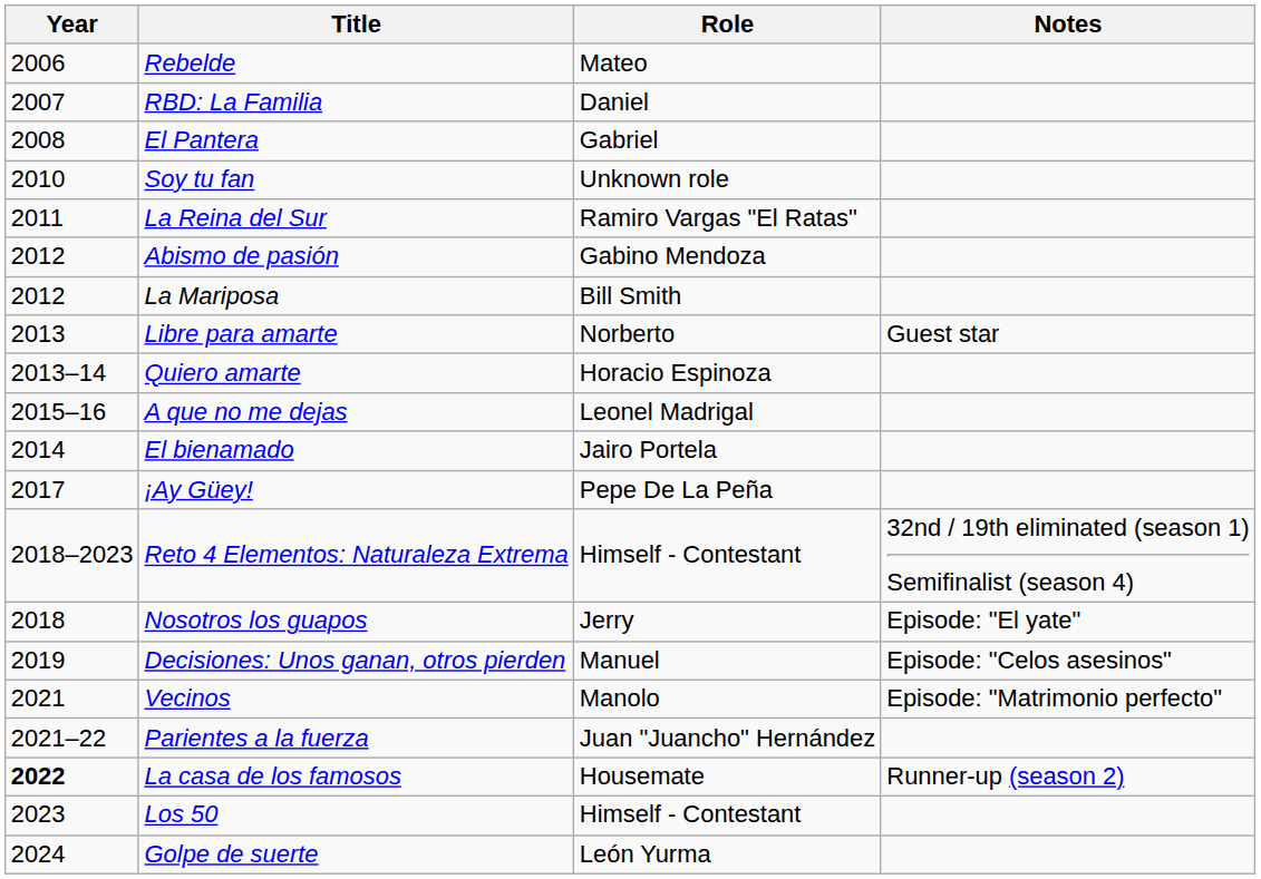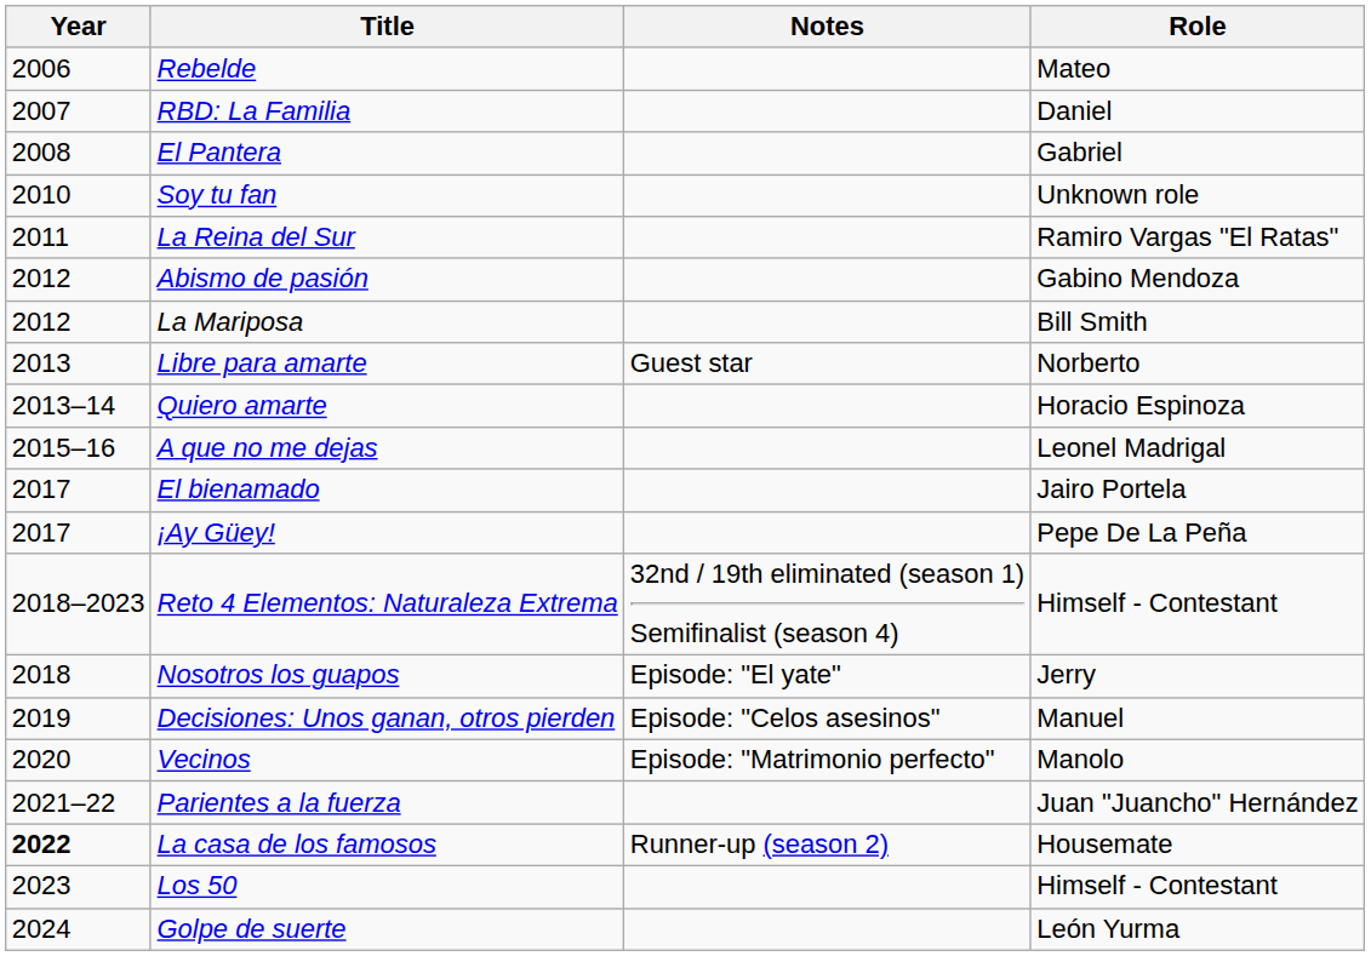columns swapped: Role <-> Notes
El bienamado | Year: 2014 -> 2017
Vecinos | Year: 2021 -> 2020
